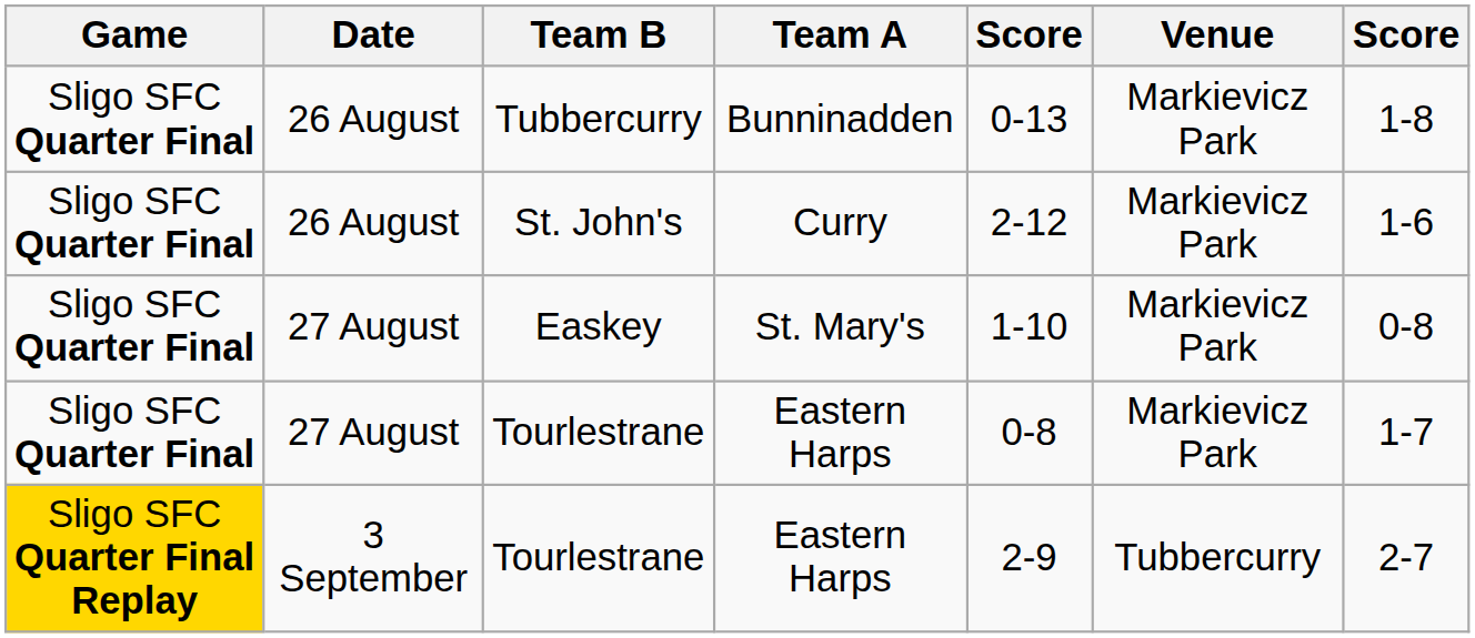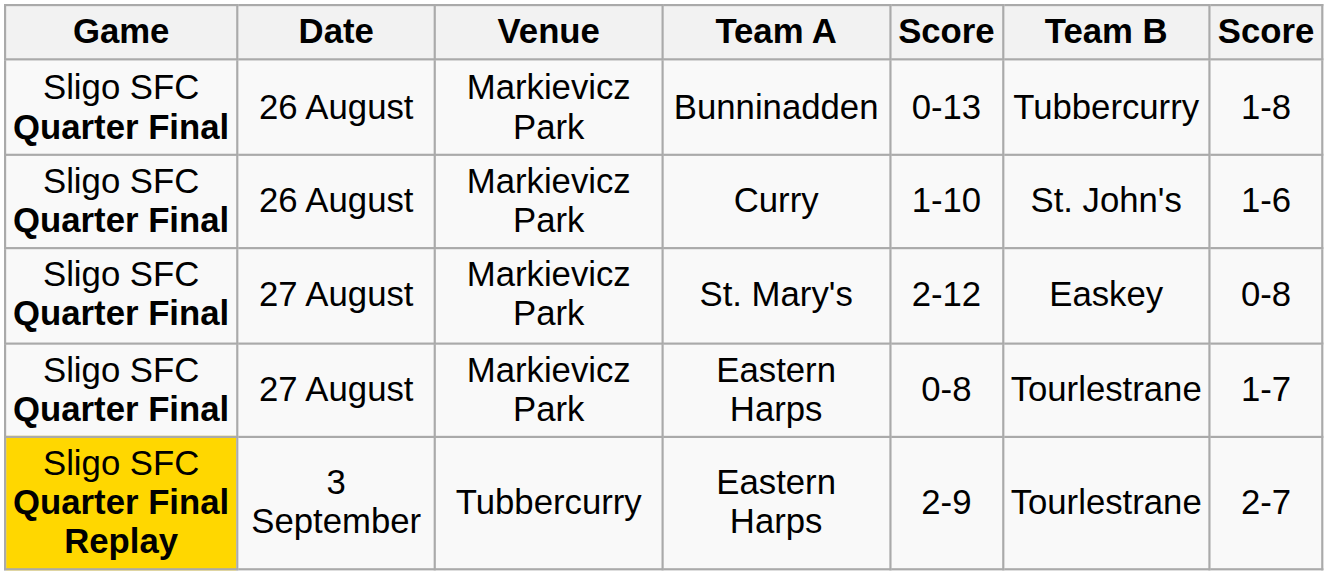columns swapped: Venue <-> Team B
Curry | column 5: 2-12 -> 1-10
St. Mary's | column 5: 1-10 -> 2-12
